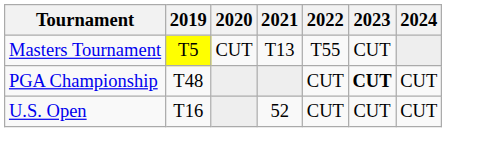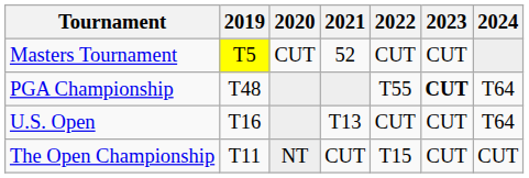Masters Tournament | 2021: T13 -> 52
Masters Tournament | 2022: T55 -> CUT
PGA Championship | 2022: CUT -> T55
PGA Championship | 2024: CUT -> T64
U.S. Open | 2021: 52 -> T13
U.S. Open | 2024: CUT -> T64
+ row: The Open Championship | T11 | NT | CUT | T15 | CUT | CUT
